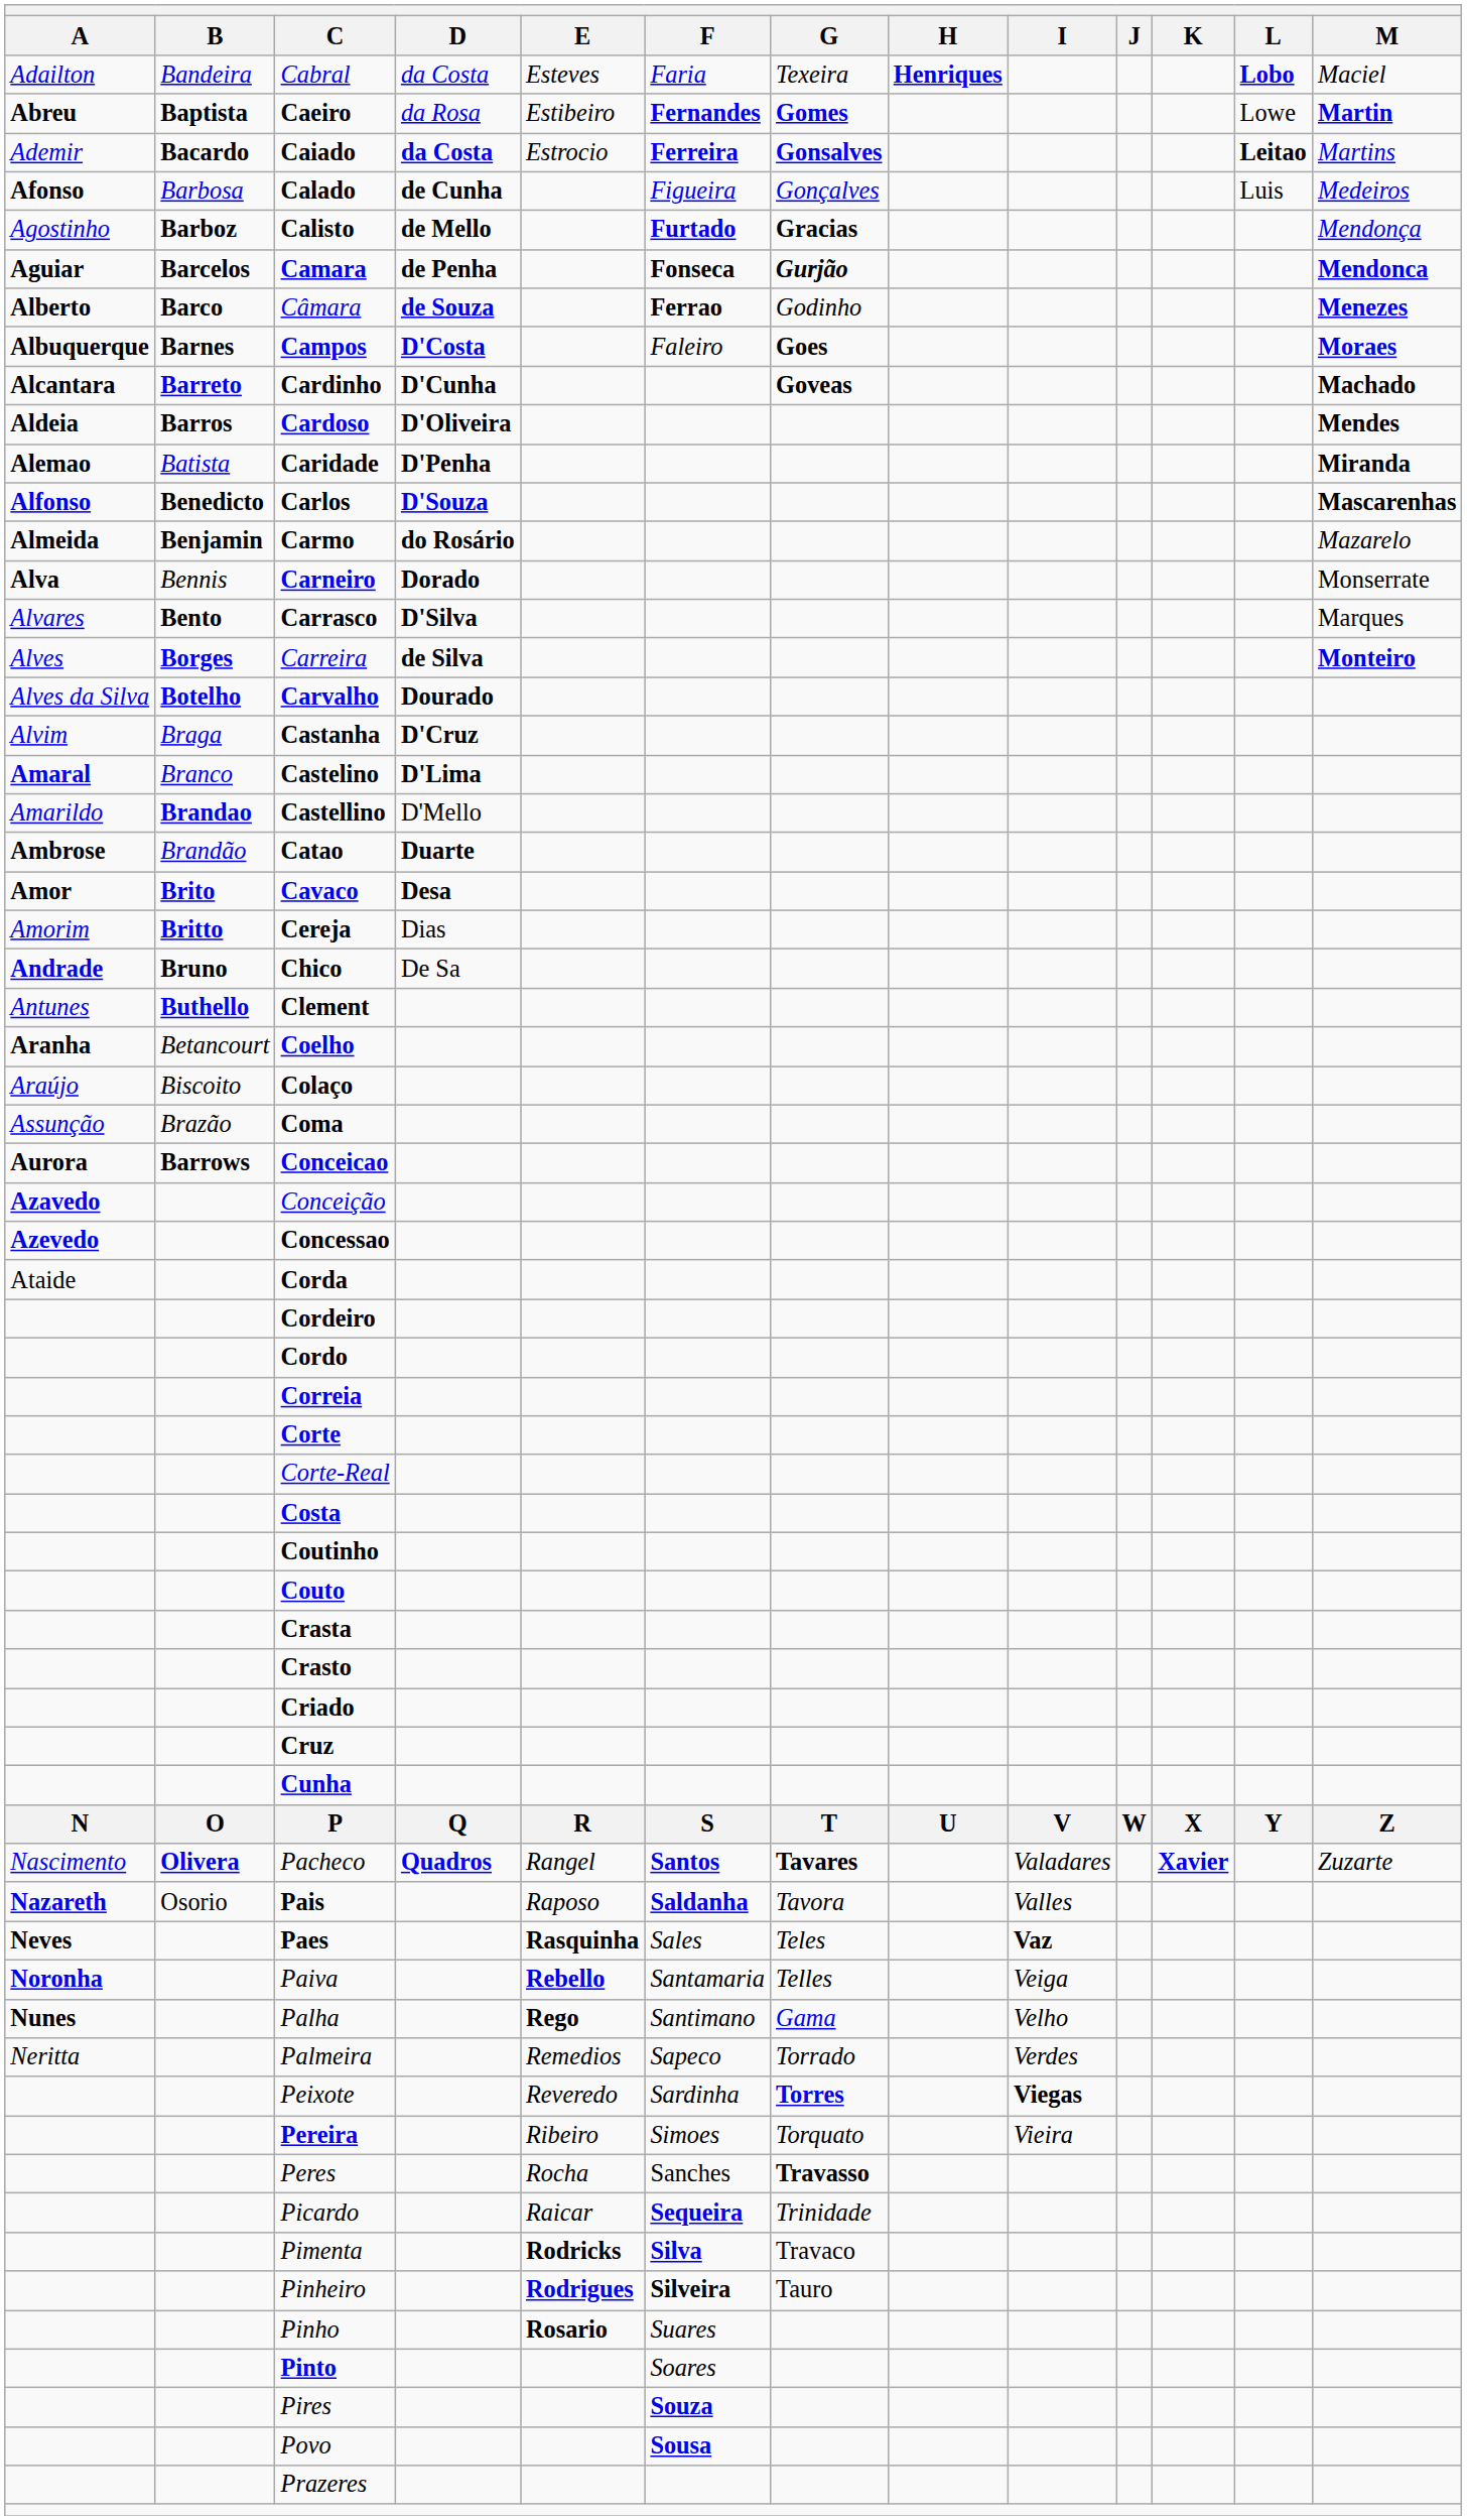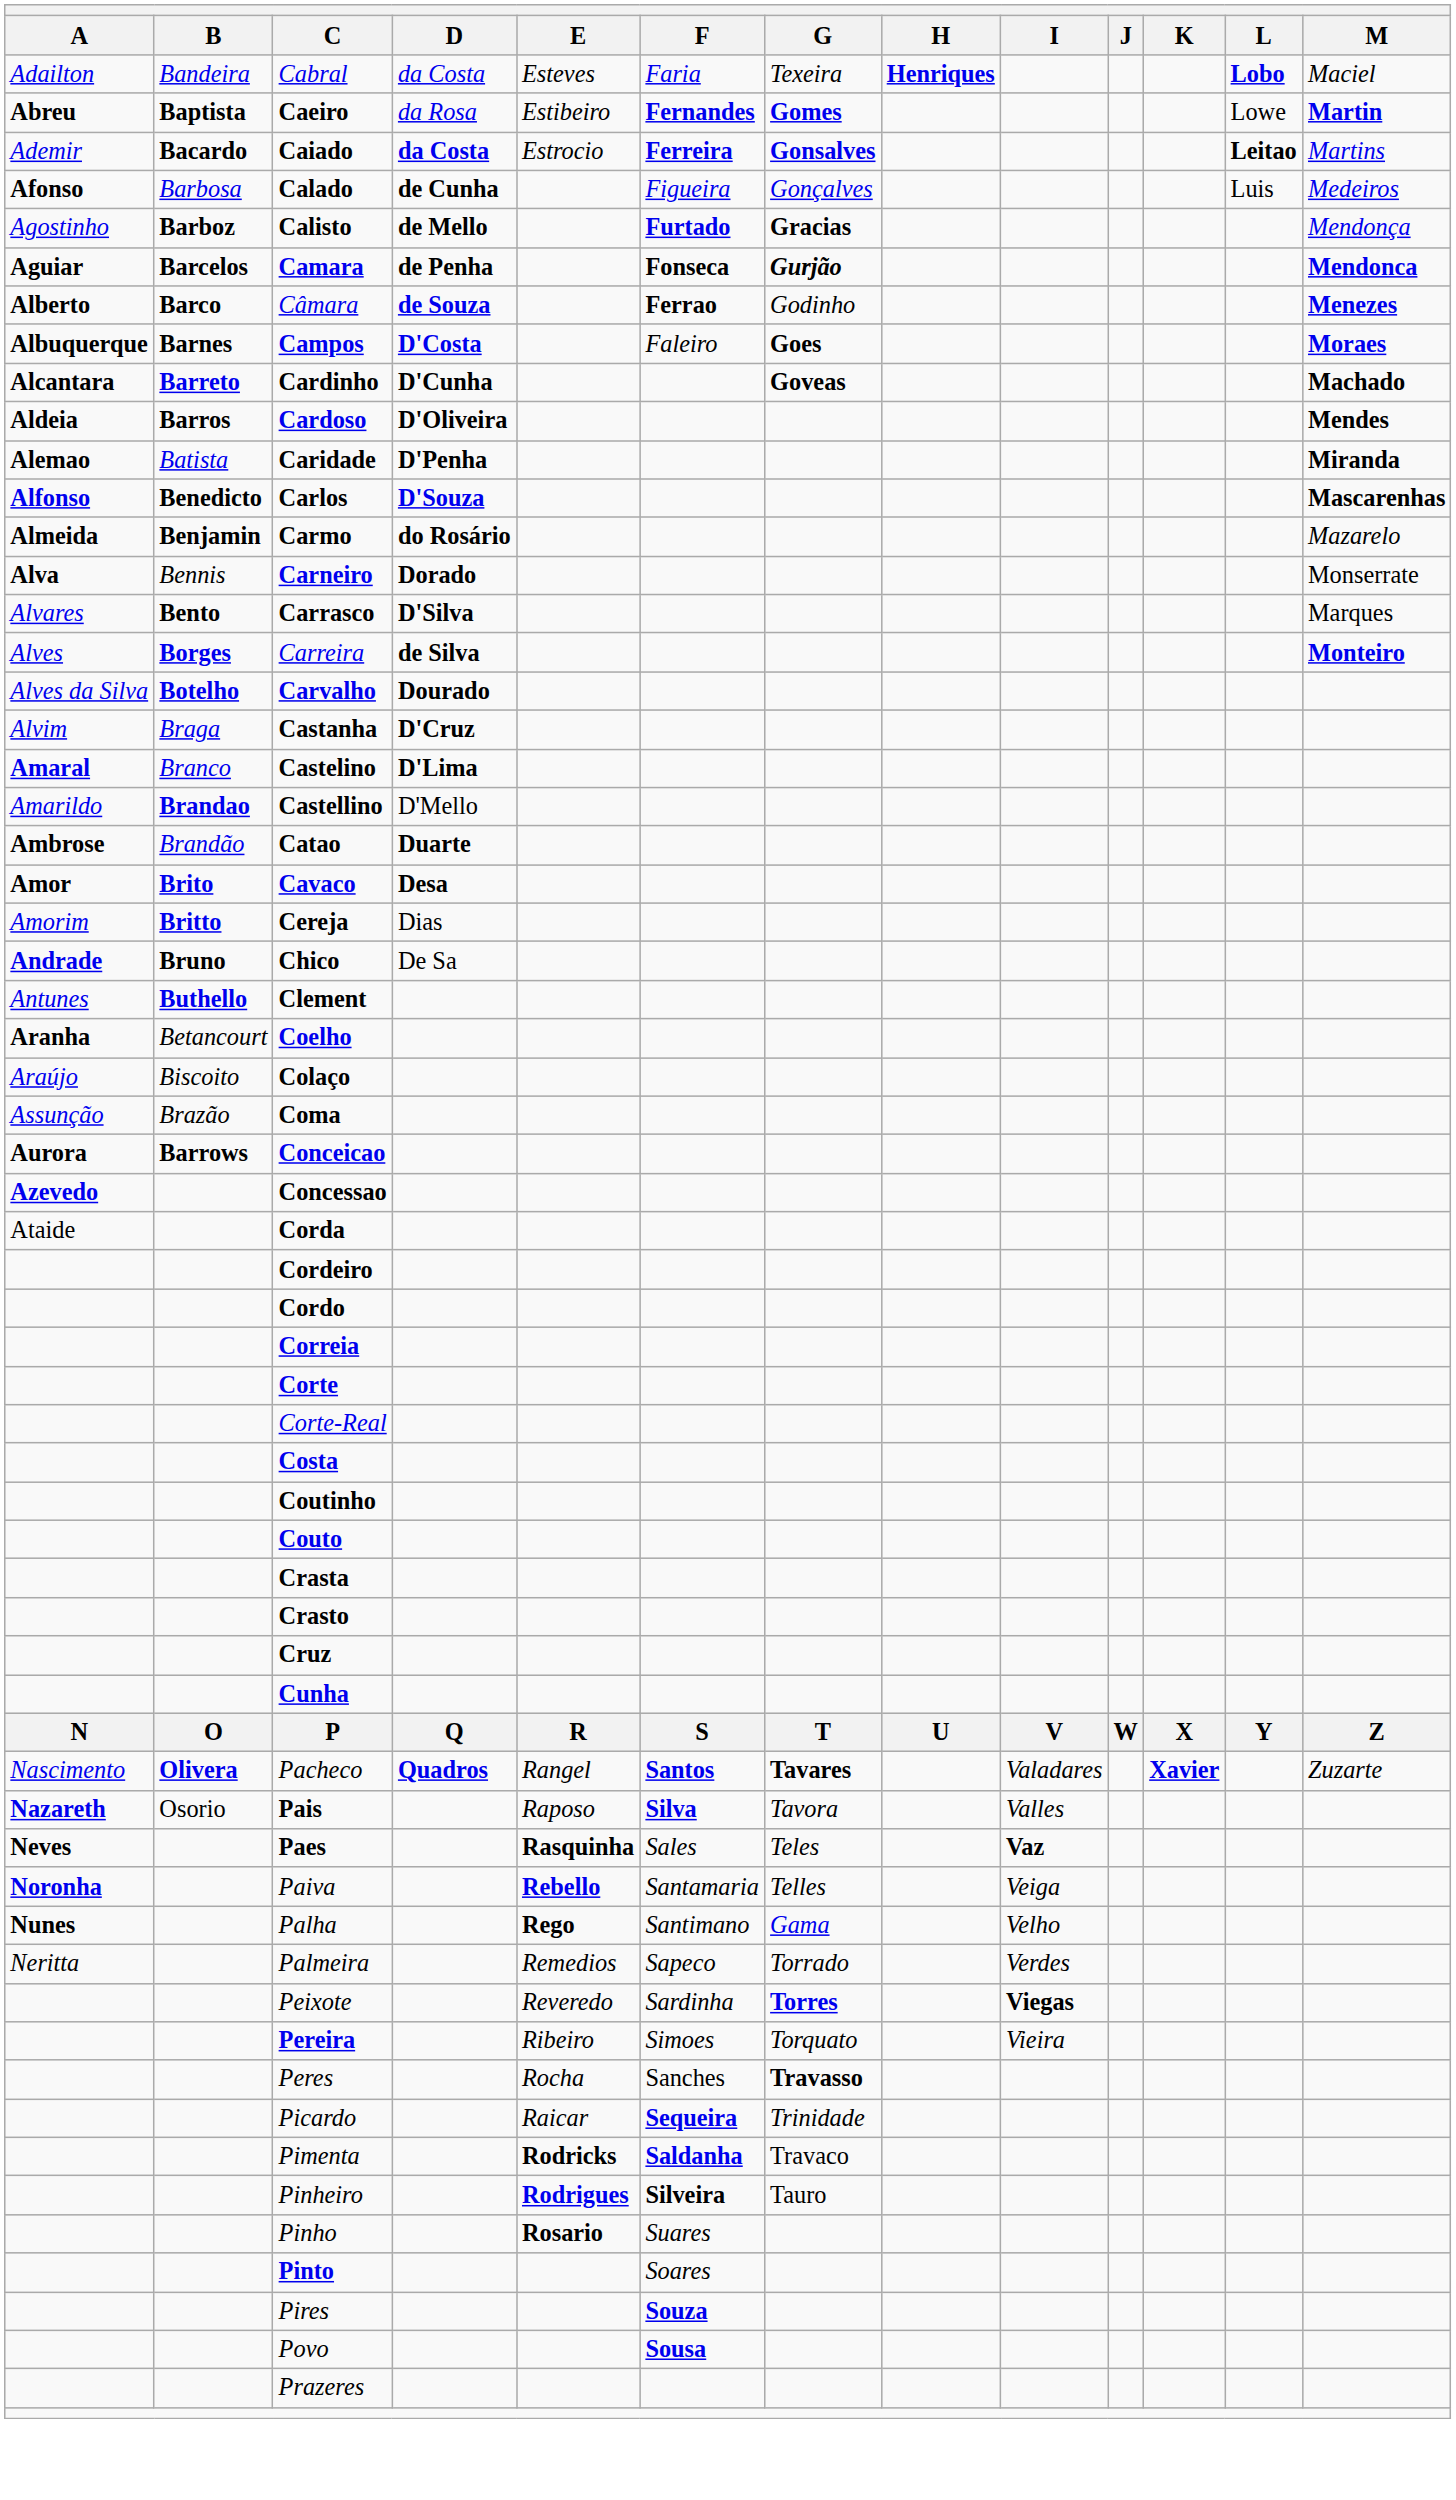- row: Azavedo | Conceição
- row: Criado
Pais | F: Saldanha -> Silva
Pimenta | F: Silva -> Saldanha
